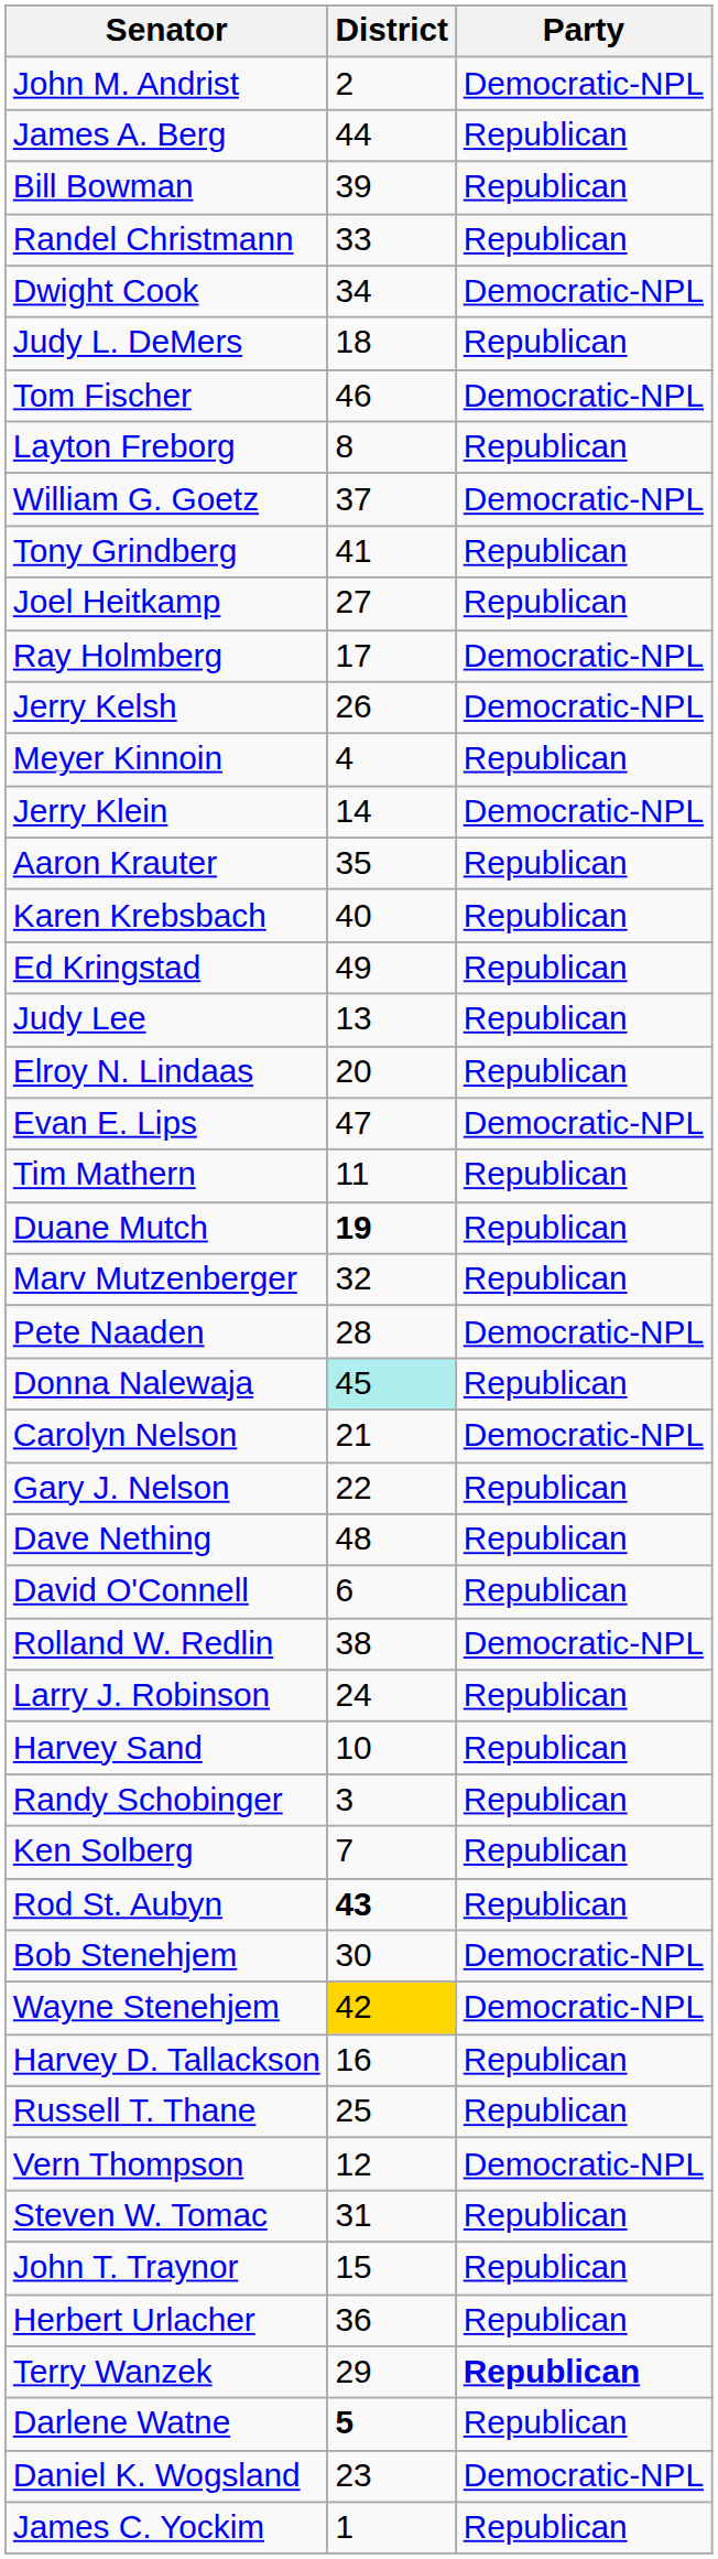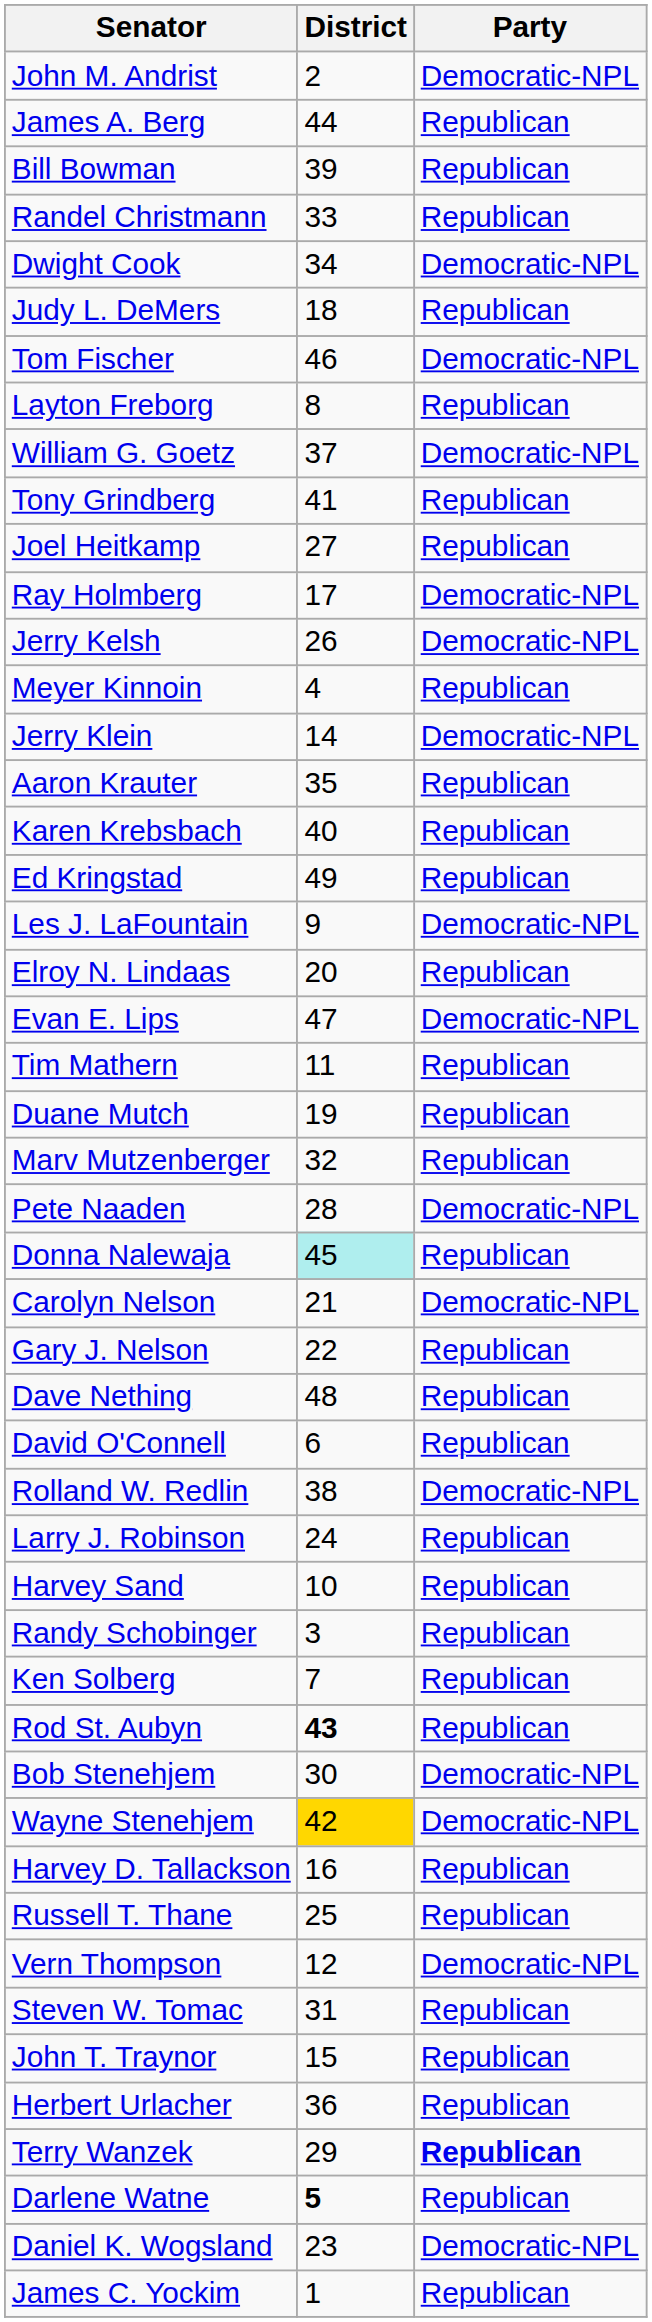+ row: Les J. LaFountain | 9 | Democratic-NPL
- row: Judy Lee | 13 | Republican
Duane Mutch | District: bold -> normal
